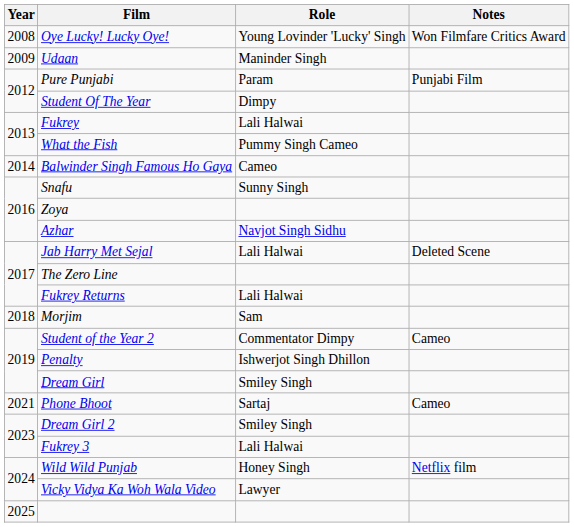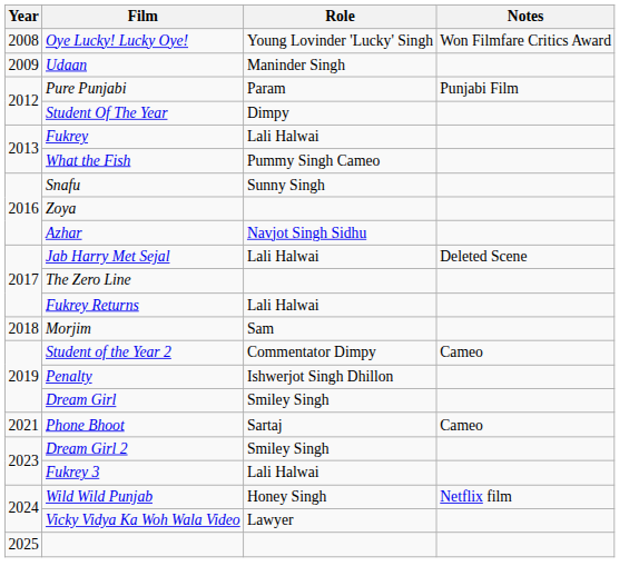- row: 2014 | Balwinder Singh Famous Ho Gaya | Cameo
